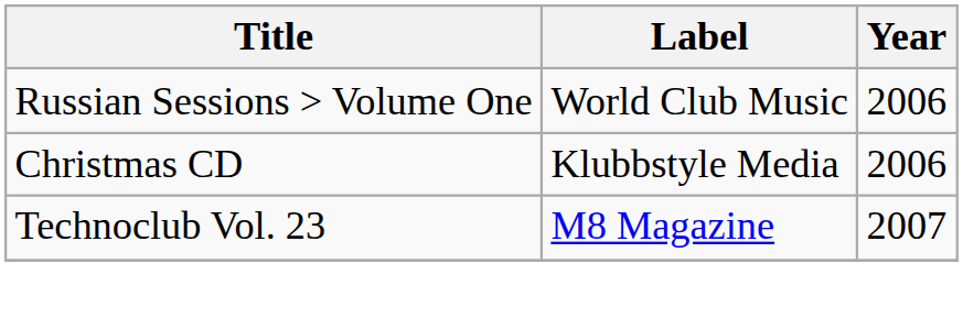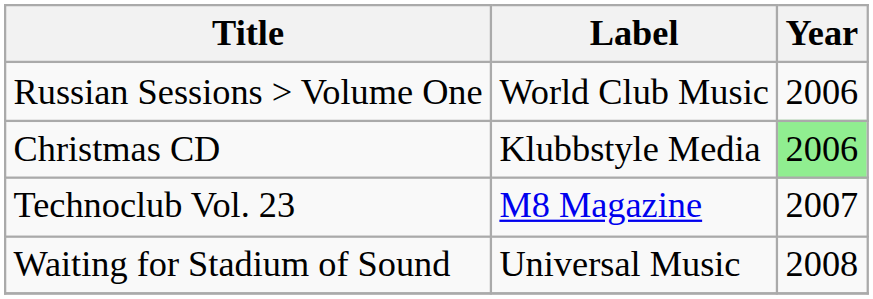Christmas CD | Year: no background -> lightgreen background
+ row: Waiting for Stadium of Sound | Universal Music | 2008
